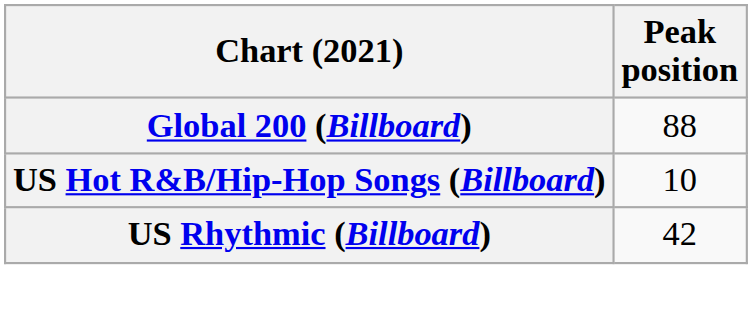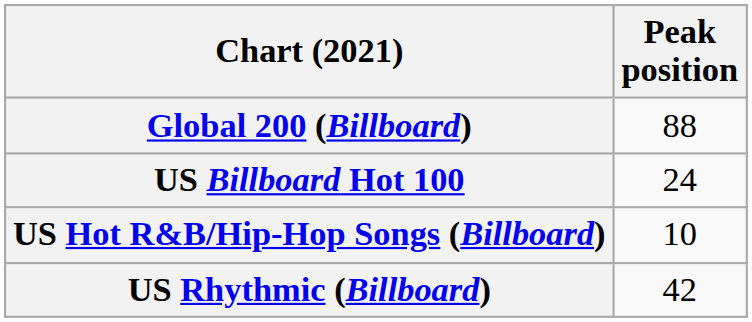+ row: US Billboard Hot 100 | 24
